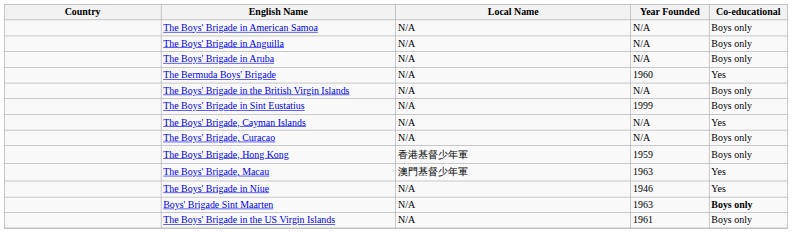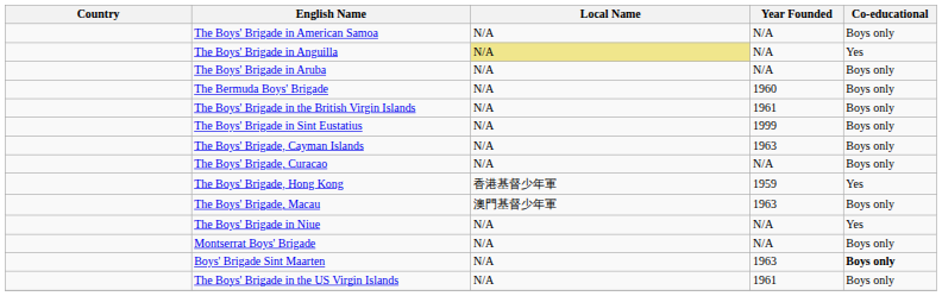The Boys' Brigade in Anguilla | Local Name: no background -> khaki background
The Boys' Brigade in Anguilla | Co-educational: Boys only -> Yes
The Bermuda Boys' Brigade | Co-educational: Yes -> Boys only
The Boys' Brigade in the British Virgin Islands | Year Founded: N/A -> 1961
The Boys' Brigade, Cayman Islands | Year Founded: N/A -> 1963
The Boys' Brigade, Cayman Islands | Co-educational: Yes -> Boys only
The Boys' Brigade, Hong Kong | Co-educational: Boys only -> Yes
The Boys' Brigade, Macau | Co-educational: Yes -> Boys only
The Boys' Brigade in Niue | Year Founded: 1946 -> N/A
+ row: Montserrat Boys' Brigade | N/A | N/A | Boys only
